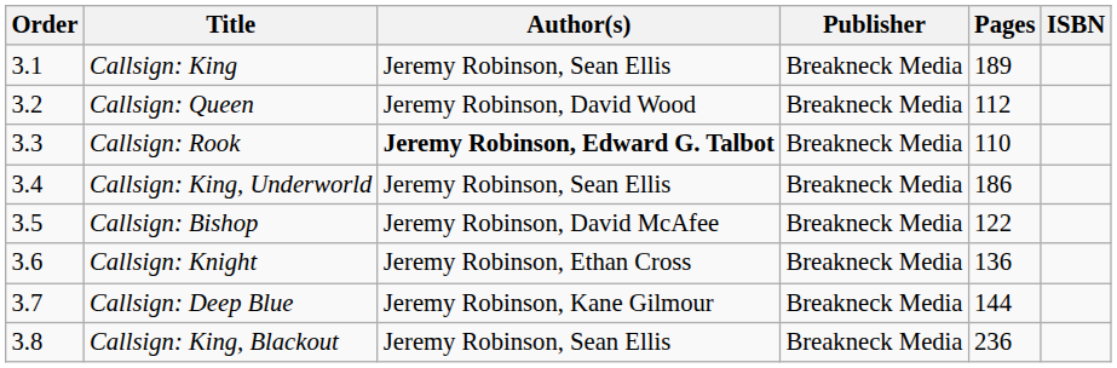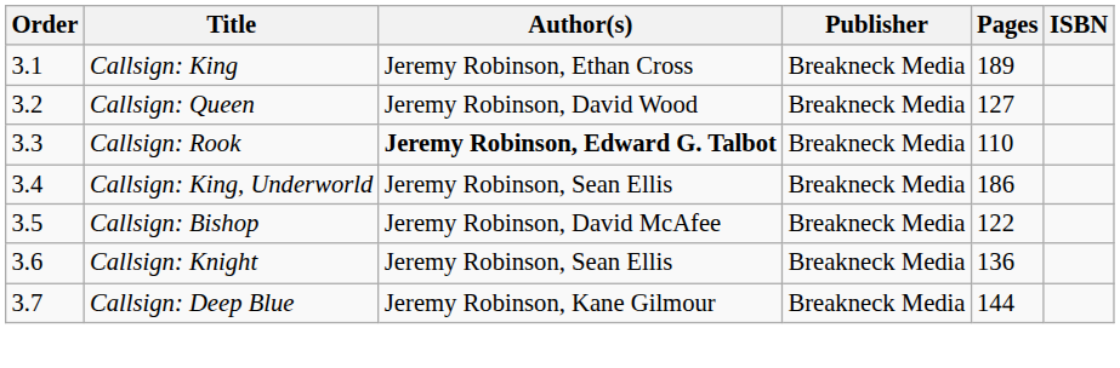Callsign: King | Author(s): Jeremy Robinson, Sean Ellis -> Jeremy Robinson, Ethan Cross
Callsign: Queen | Pages: 112 -> 127
Callsign: Knight | Author(s): Jeremy Robinson, Ethan Cross -> Jeremy Robinson, Sean Ellis
- row: 3.8 | Callsign: King, Blackout | Jeremy Robinson, Sean Ellis | Breakneck Media | 236
